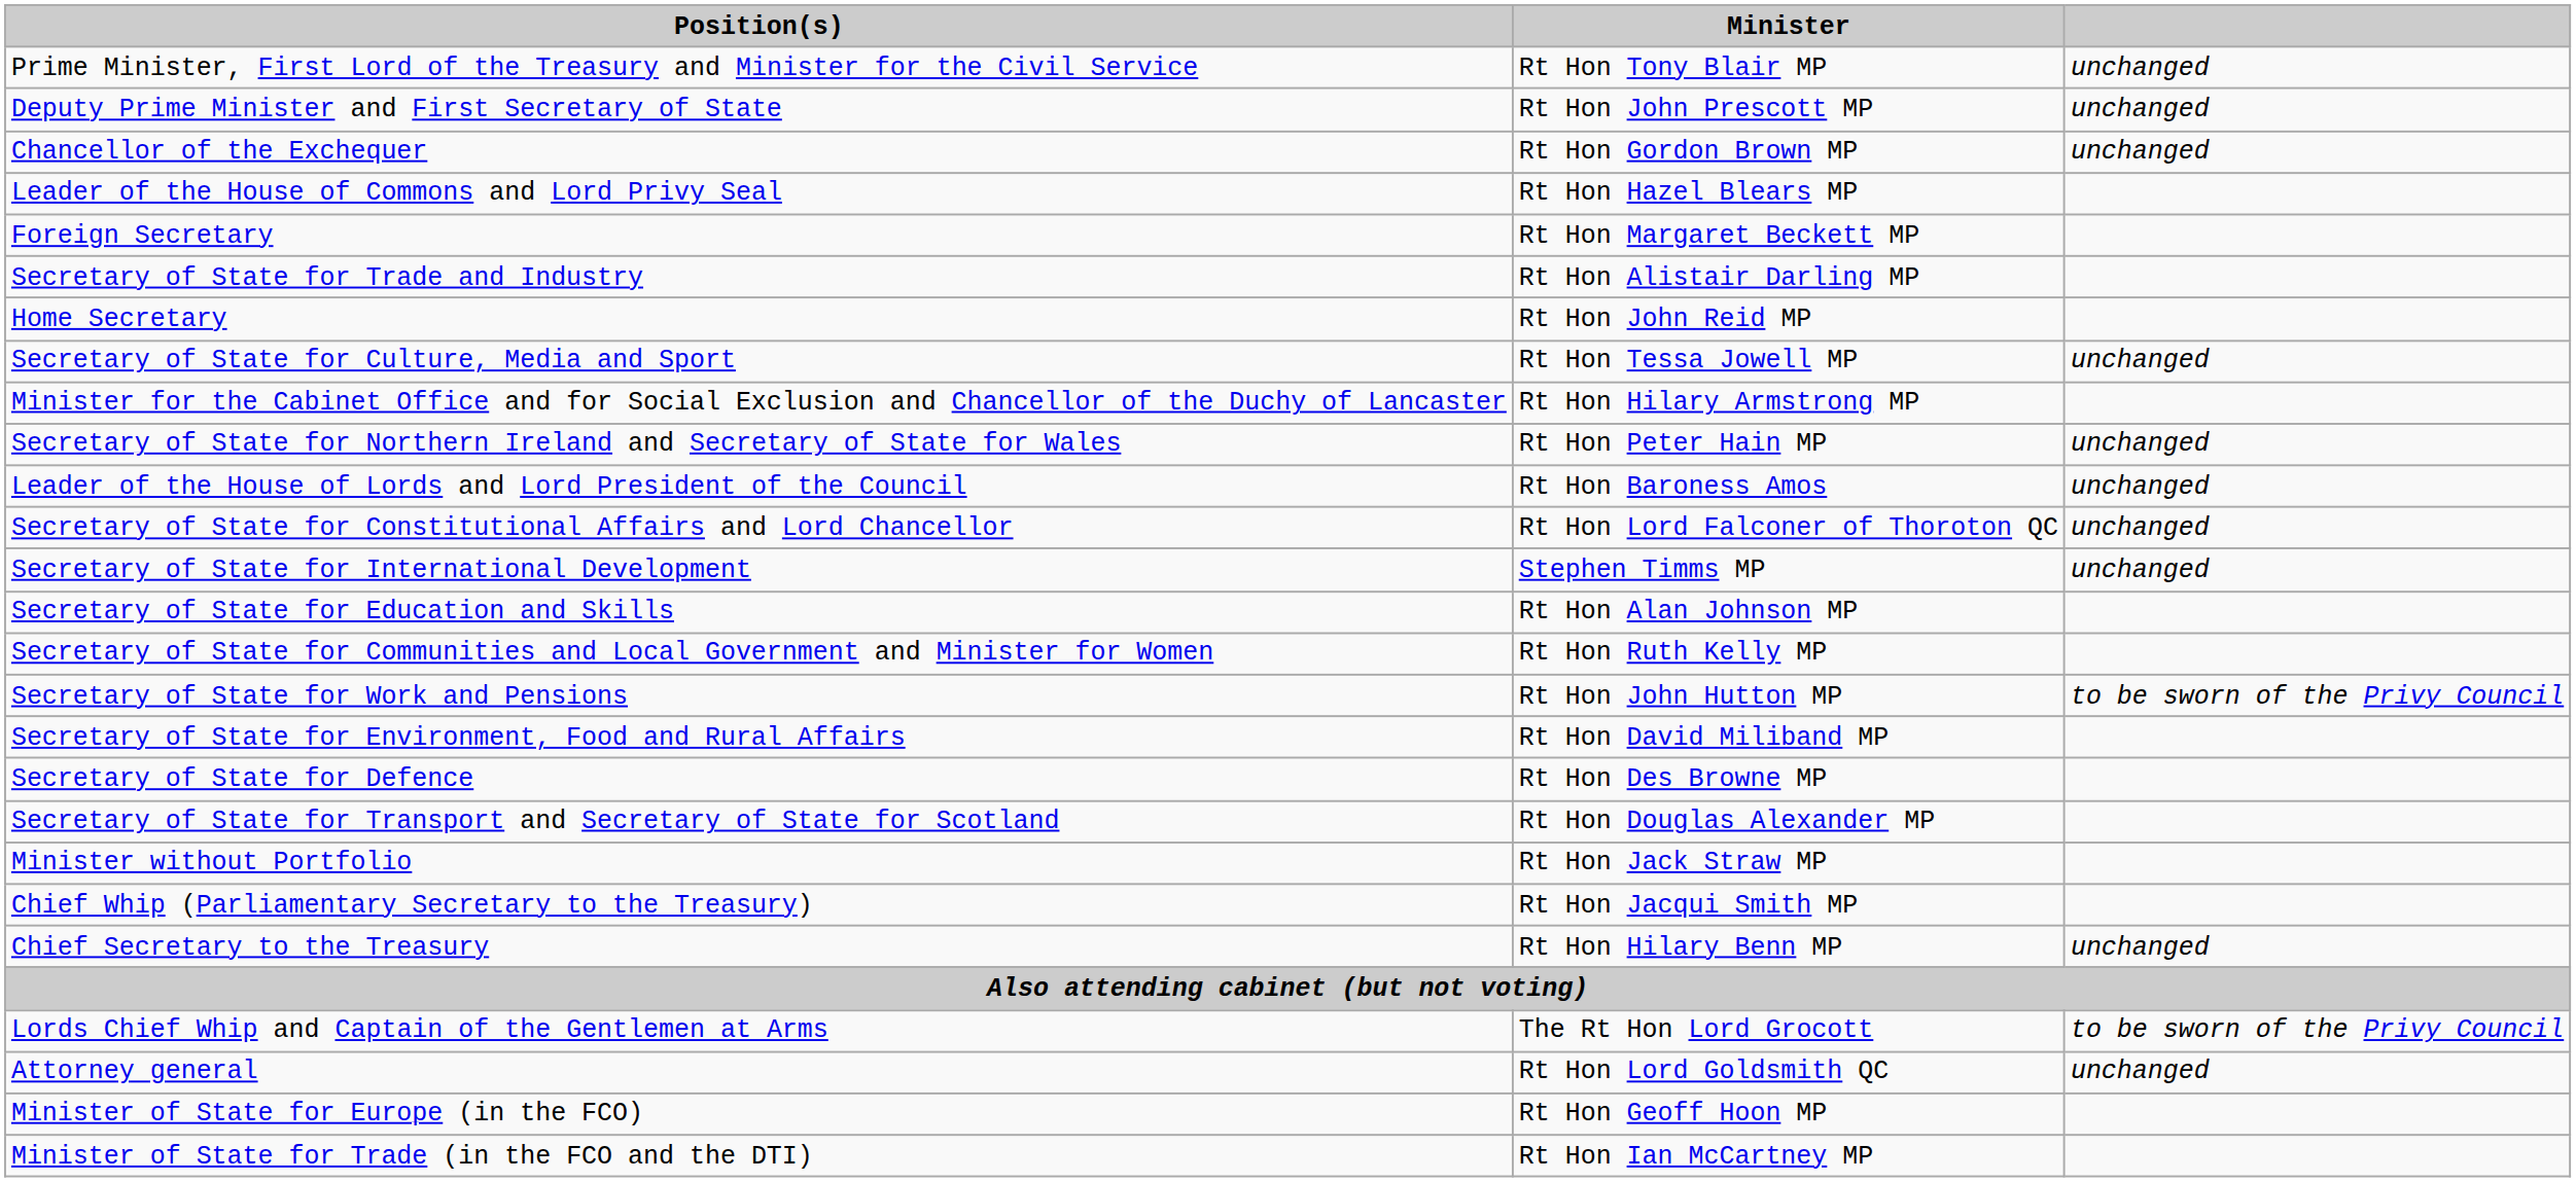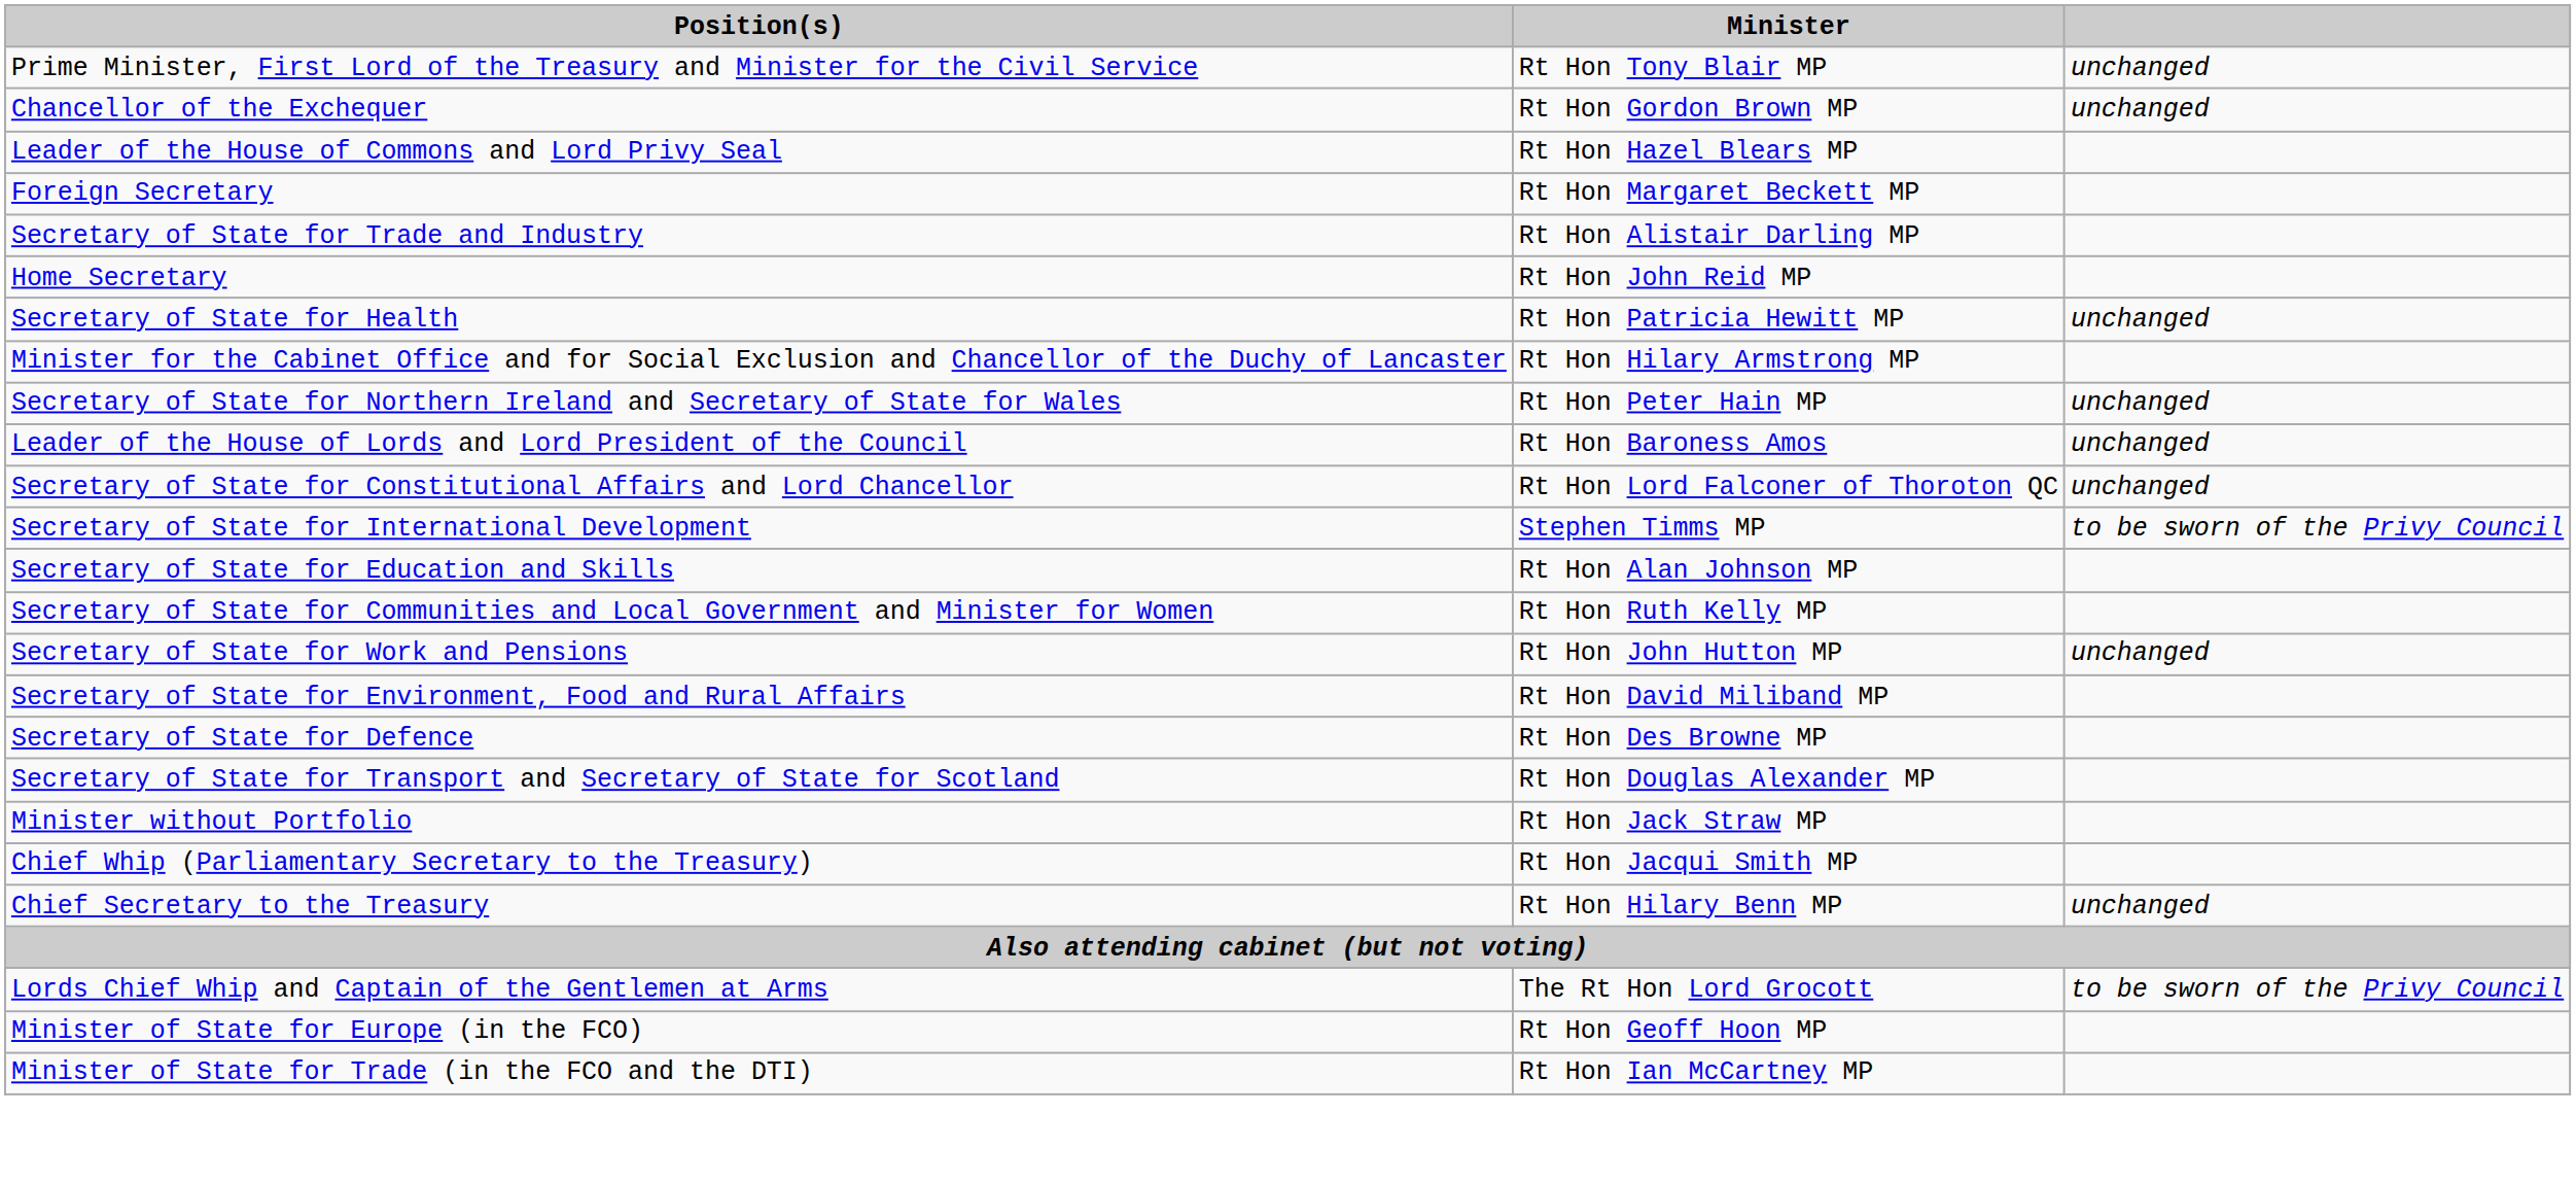- row: Deputy Prime Minister and First Secretary of State | Rt Hon John Prescott MP | unchanged
+ row: Secretary of State for Health | Rt Hon Patricia Hewitt MP | unchanged
- row: Secretary of State for Culture, Media and Sport | Rt Hon Tessa Jowell MP | unchanged
Secretary of State for International Development | column 3: unchanged -> to be sworn of the Privy Council
Secretary of State for Work and Pensions | column 3: to be sworn of the Privy Council -> unchanged
- row: Attorney general | Rt Hon Lord Goldsmith QC | unchanged
